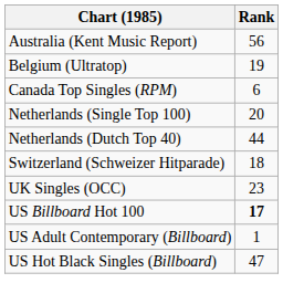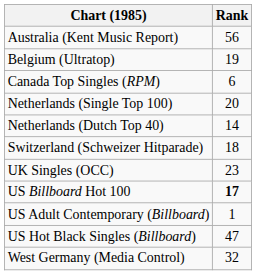Netherlands (Dutch Top 40) | Rank: 44 -> 14
+ row: West Germany (Media Control) | 32
